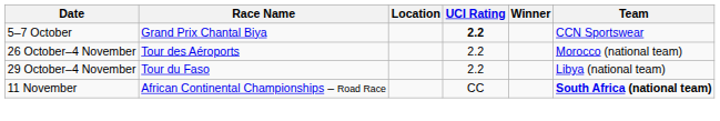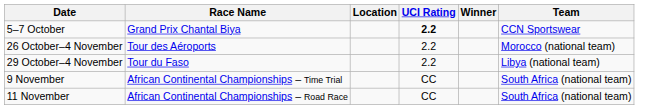+ row: 9 November | African Continental Championships – Time Trial | CC | South Africa (national team)
11 November | Team: bold -> normal
